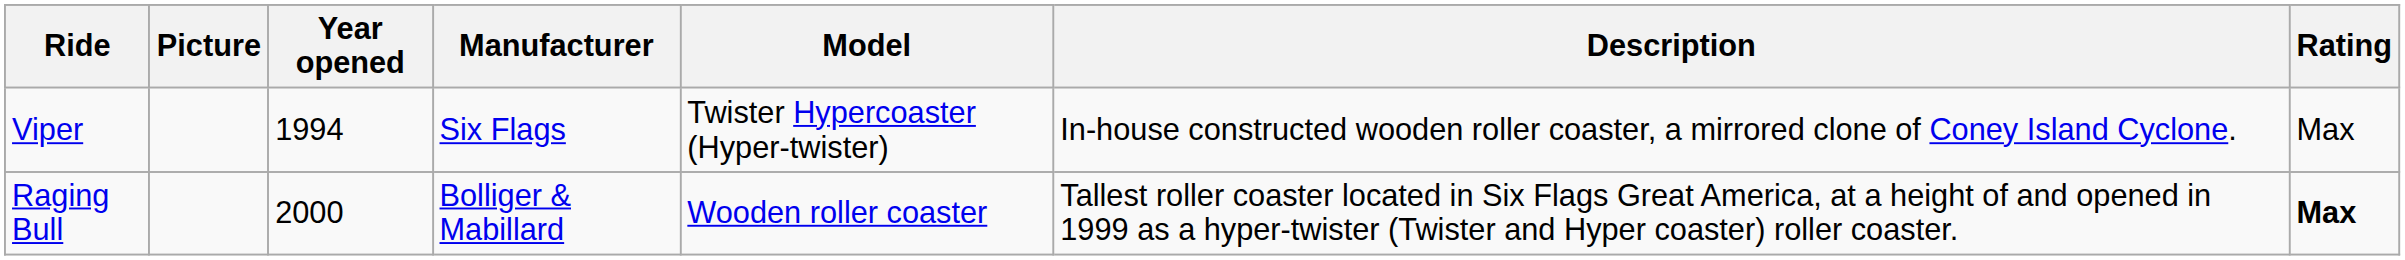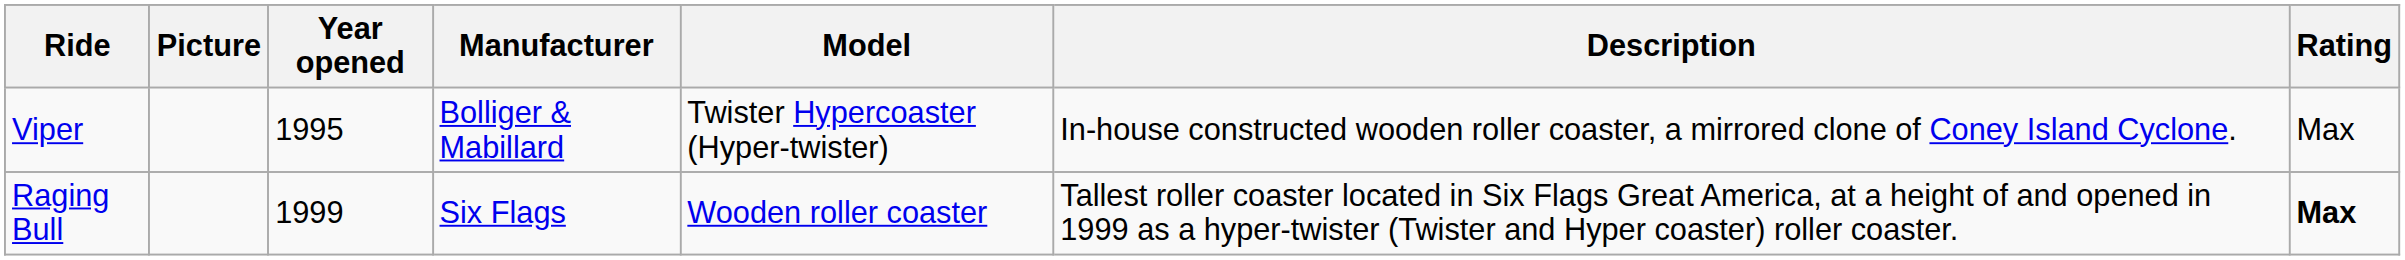Viper | Year opened: 1994 -> 1995
Viper | Manufacturer: Six Flags -> Bolliger & Mabillard
Raging Bull | Year opened: 2000 -> 1999
Raging Bull | Manufacturer: Bolliger & Mabillard -> Six Flags
